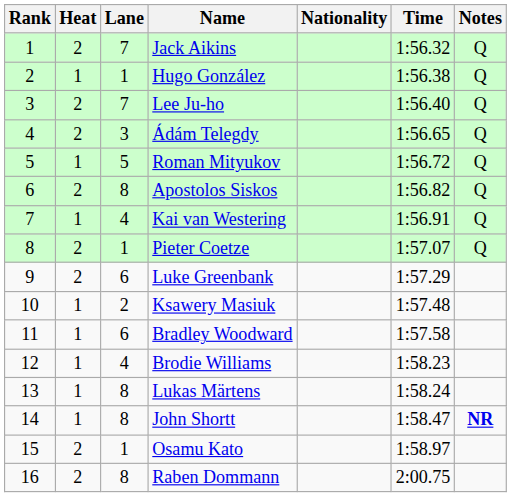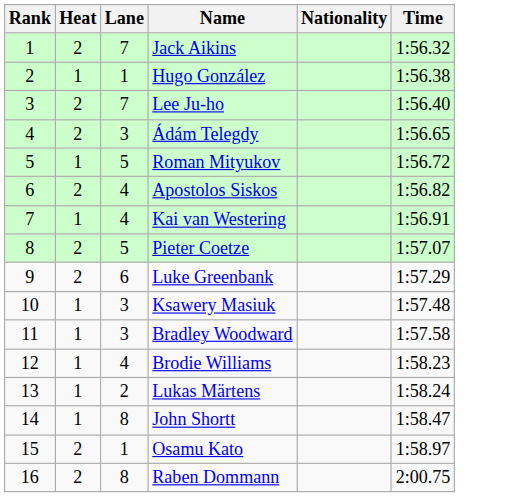- column: Notes | Q | Q | Q | Q | Q | Q | Q | Q | NR
Apostolos Siskos | Lane: 8 -> 4
Pieter Coetze | Lane: 1 -> 5
Ksawery Masiuk | Lane: 2 -> 3
Bradley Woodward | Lane: 6 -> 3
Lukas Märtens | Lane: 8 -> 2
